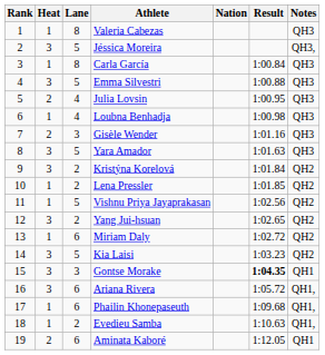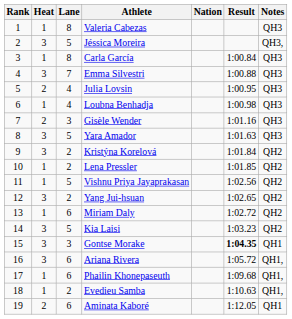Emma Silvestri | Lane: 5 -> 7
